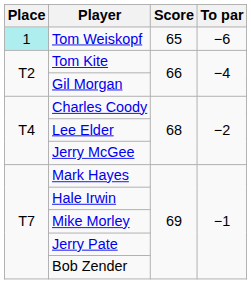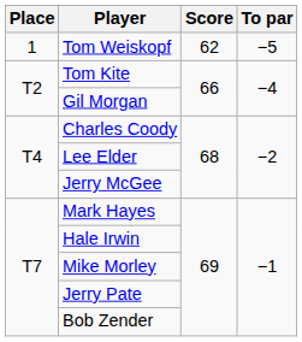Tom Weiskopf | Place: paleturquoise background -> no background
Tom Weiskopf | Score: 65 -> 62
Tom Weiskopf | To par: −6 -> −5
